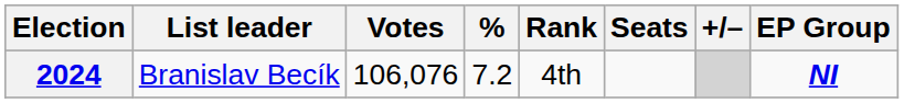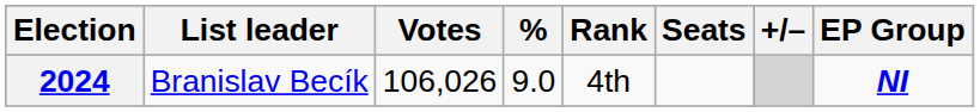2024 | Votes: 106,076 -> 106,026
2024 | %: 7.2 -> 9.0
